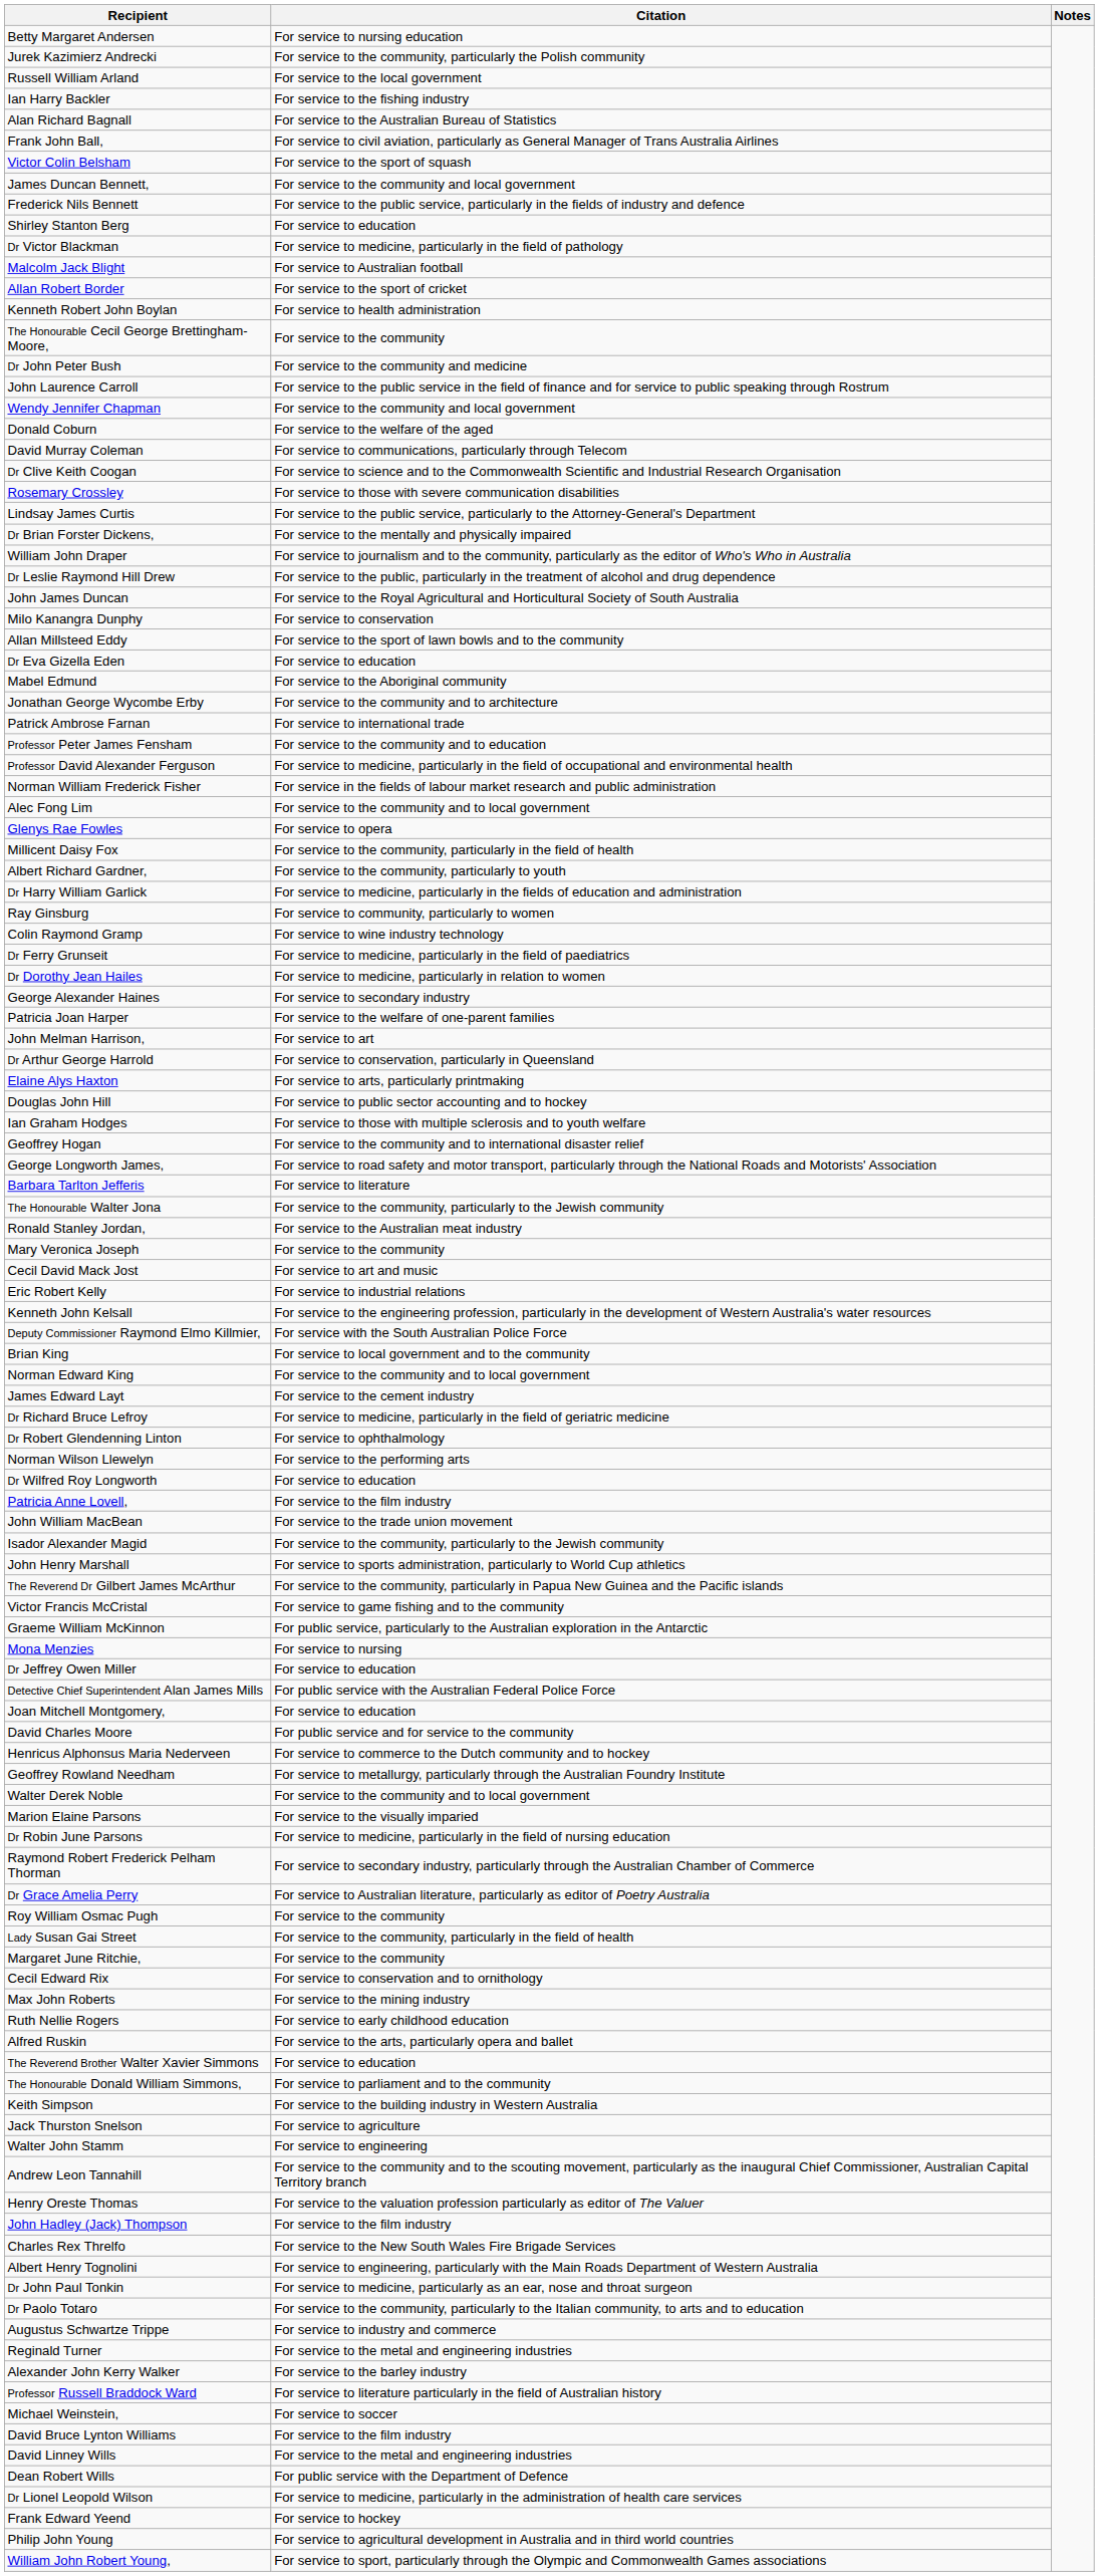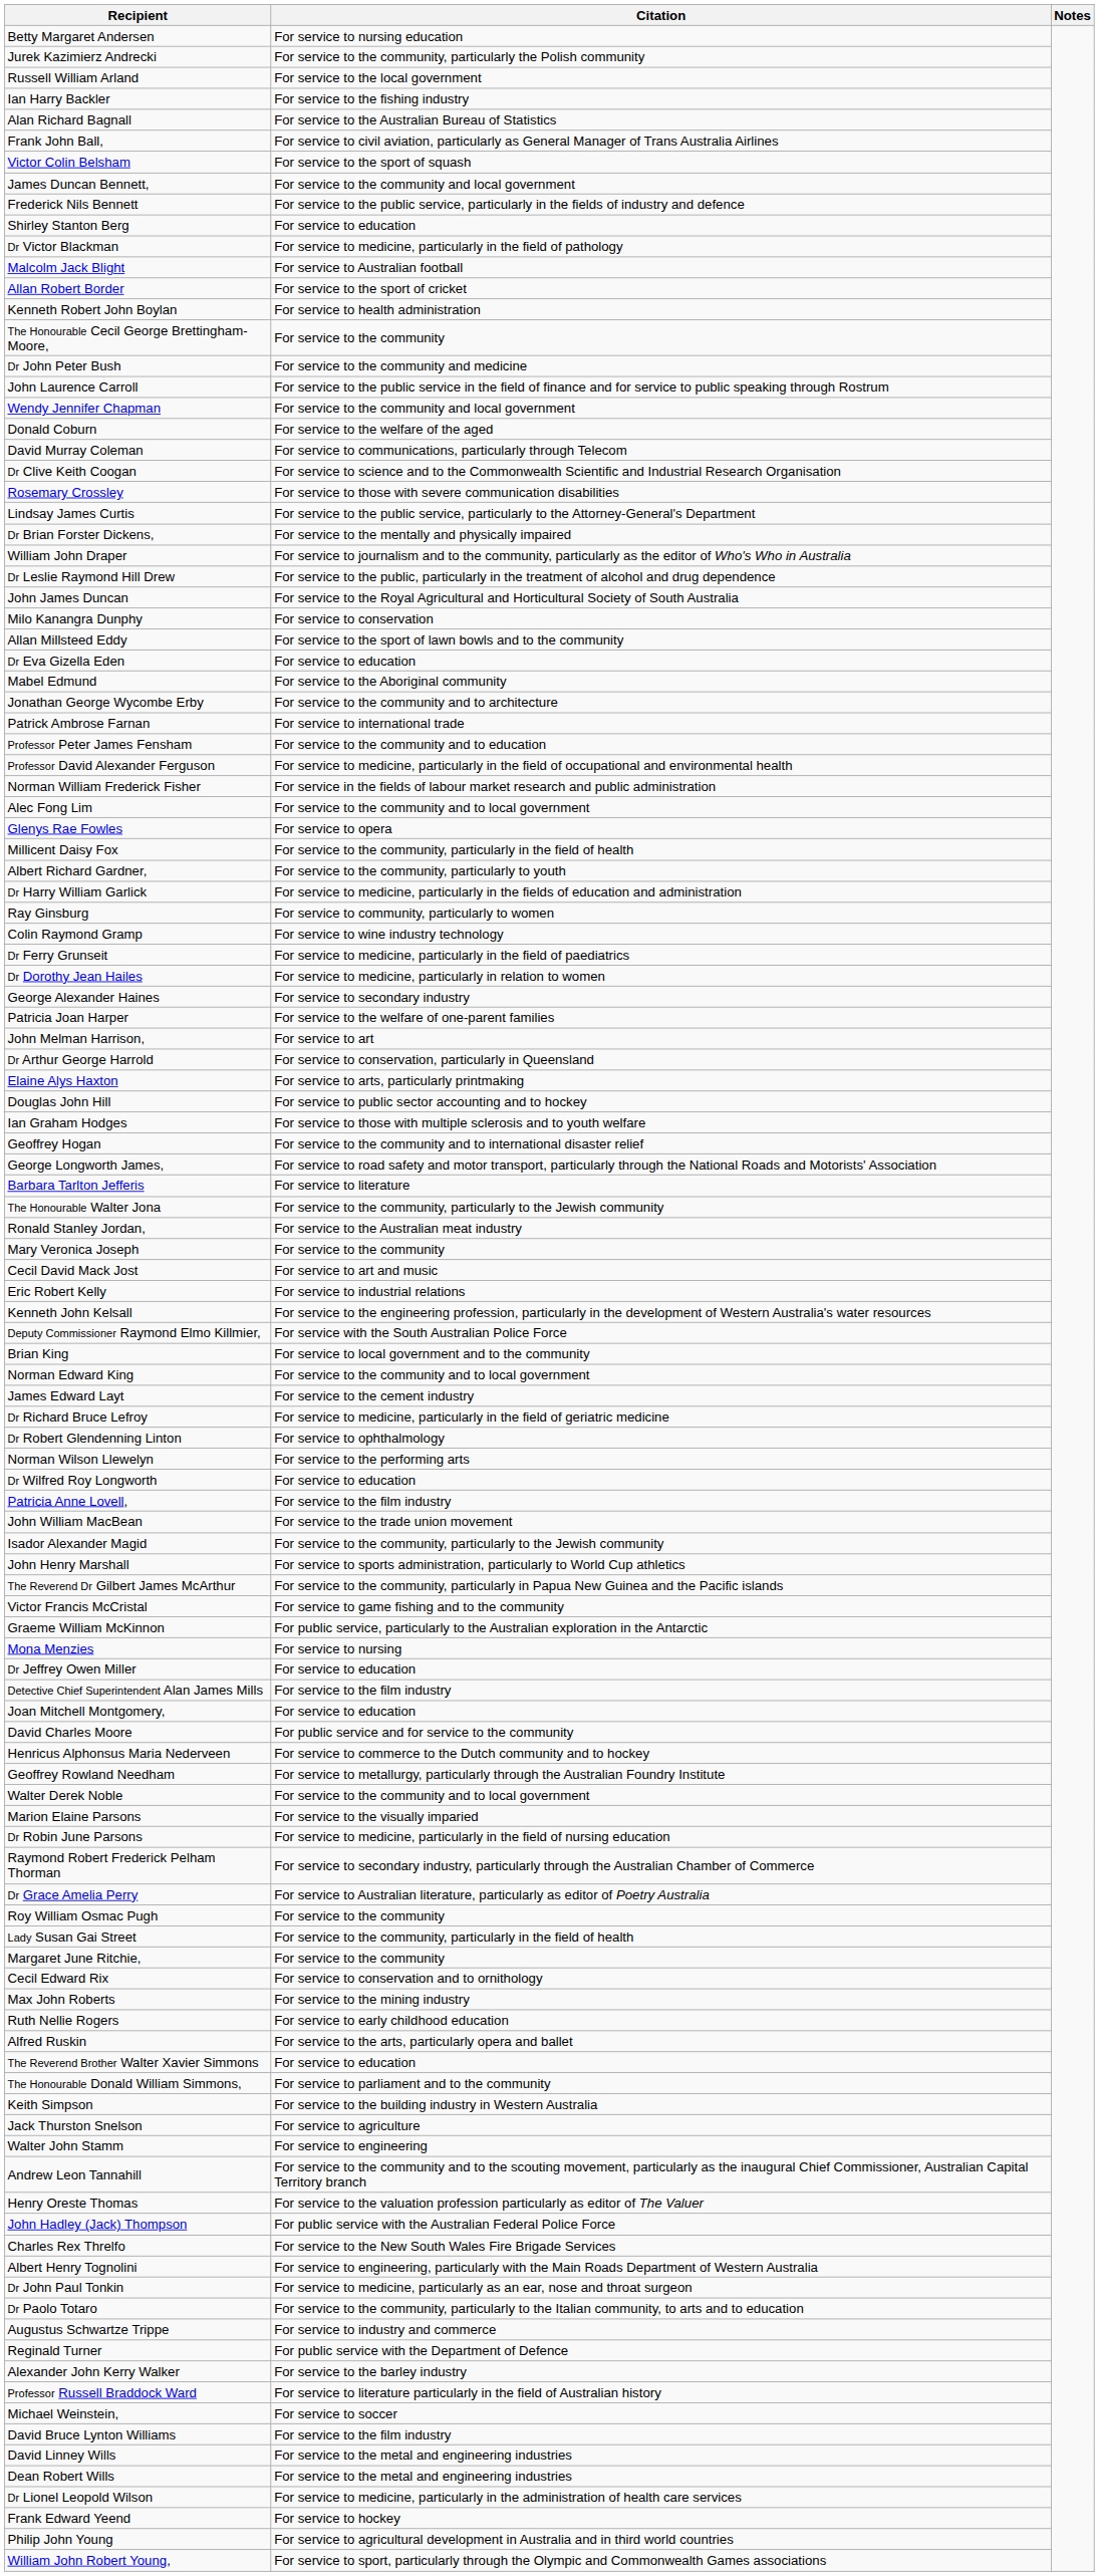Detective Chief Superintendent Alan James Mills | Citation: For public service with the Australian Federal Police Force -> For service to the film industry
John Hadley (Jack) Thompson | Citation: For service to the film industry -> For public service with the Australian Federal Police Force
Reginald Turner | Citation: For service to the metal and engineering industries -> For public service with the Department of Defence
Dean Robert Wills | Citation: For public service with the Department of Defence -> For service to the metal and engineering industries
